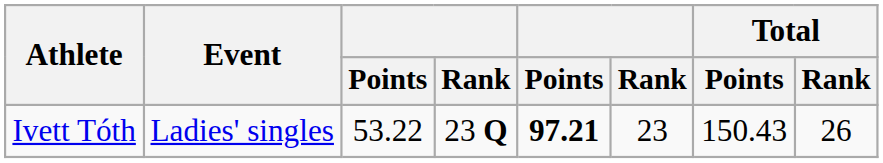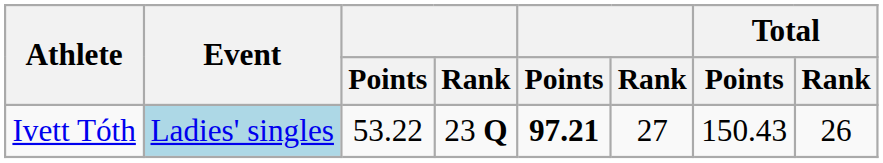Ivett Tóth | Event: no background -> lightblue background
Ivett Tóth | column 6: 23 -> 27
